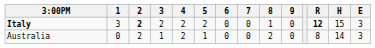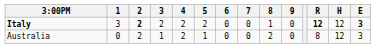Italy | H: 15 -> 12
Italy | E: normal -> bold
Australia | H: 14 -> 12
